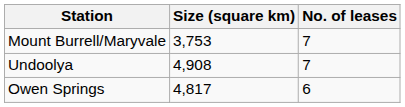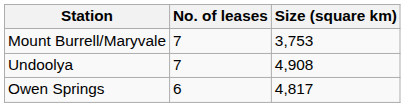columns swapped: No. of leases <-> Size (square km)
